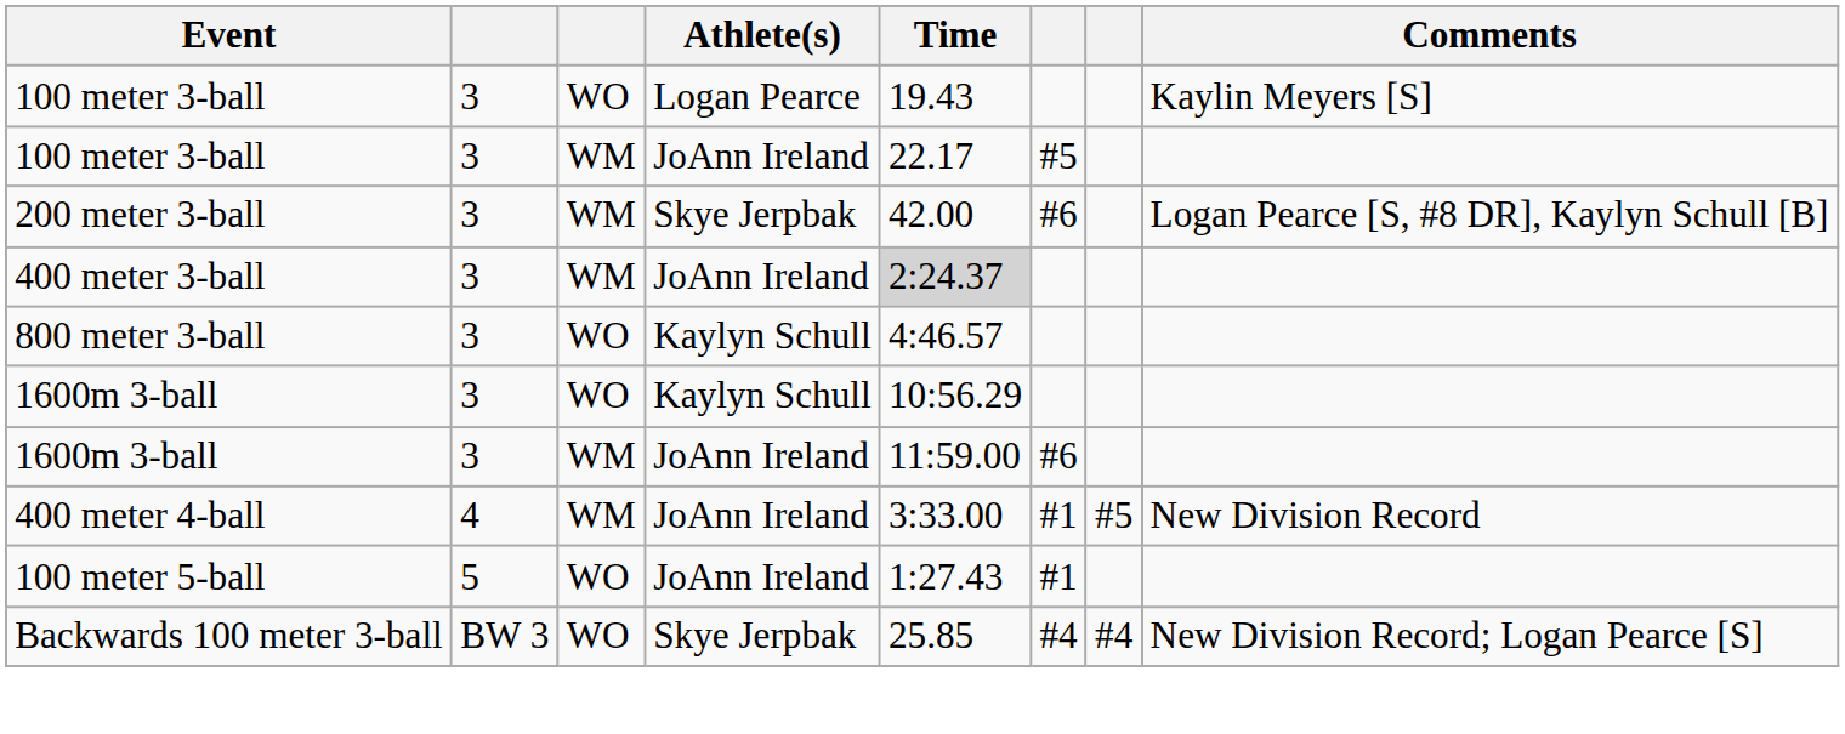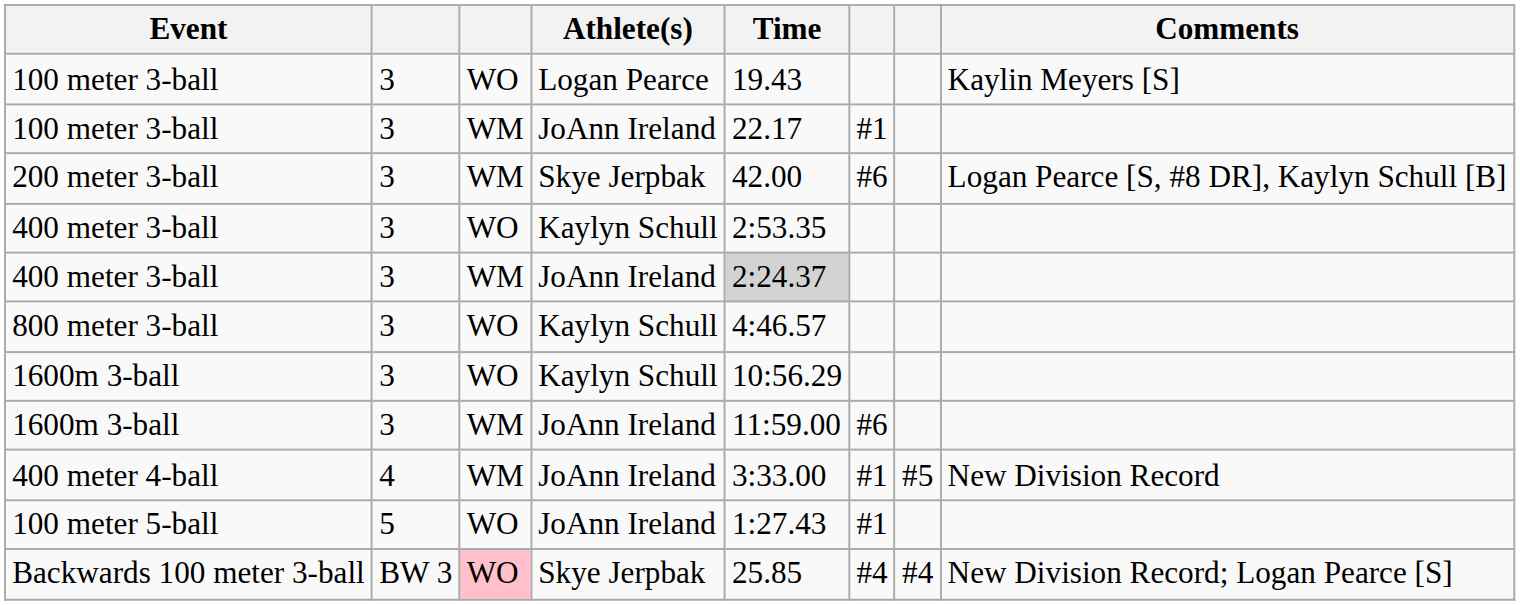100 meter 3-ball / JoAnn Ireland | column 6: #5 -> #1
+ row: 400 meter 3-ball | 3 | WO | Kaylyn Schull | 2:53.35
Backwards 100 meter 3-ball | column 3: no background -> pink background
